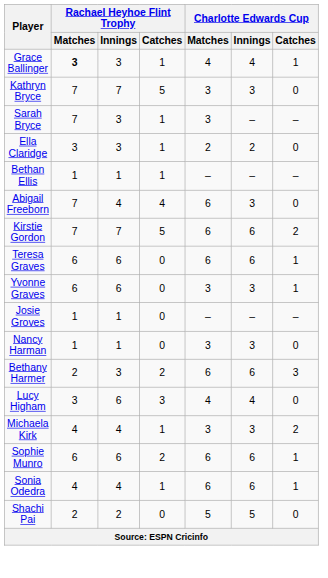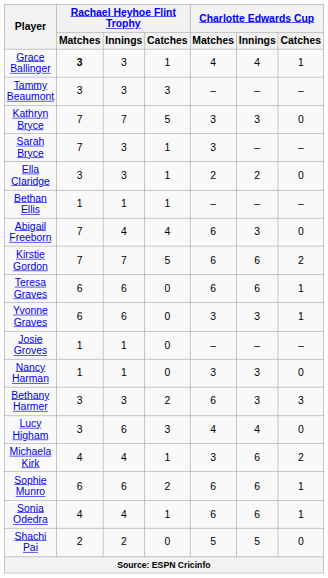+ row: Tammy Beaumont | 3 | 3 | 3 | – | – | –
Bethany Harmer | Rachael Heyhoe Flint Trophy / Matches: 2 -> 3
Bethany Harmer | Charlotte Edwards Cup / Innings: 6 -> 3
Michaela Kirk | Charlotte Edwards Cup / Innings: 3 -> 6
